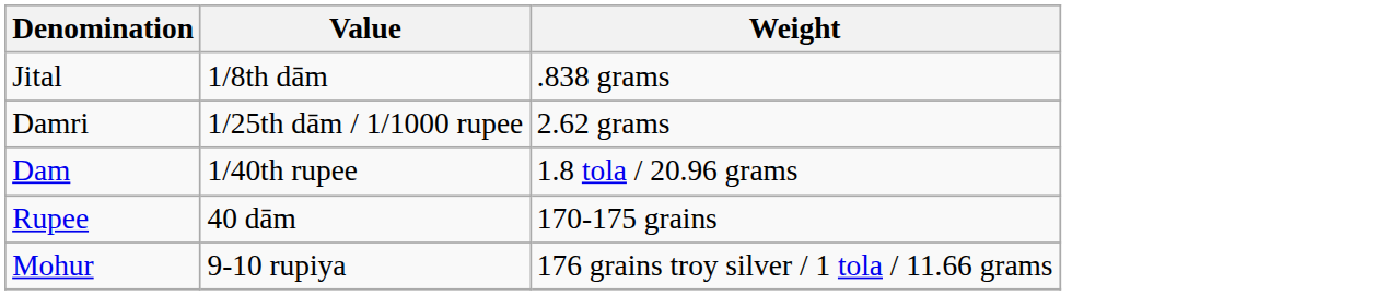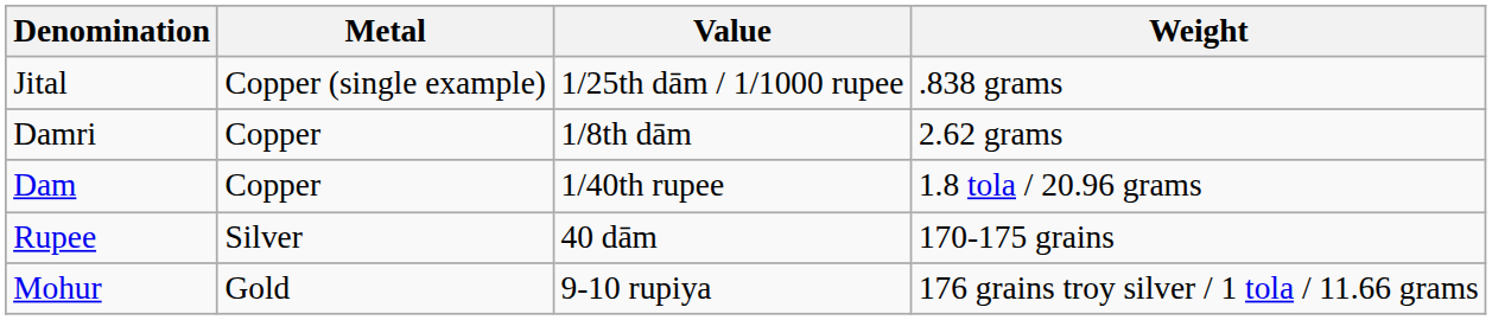+ column: Metal | Copper (single example) | Copper | Copper | Silver | Gold
Jital | Value: 1/8th dām -> 1/25th dām / 1/1000 rupee
Damri | Value: 1/25th dām / 1/1000 rupee -> 1/8th dām
